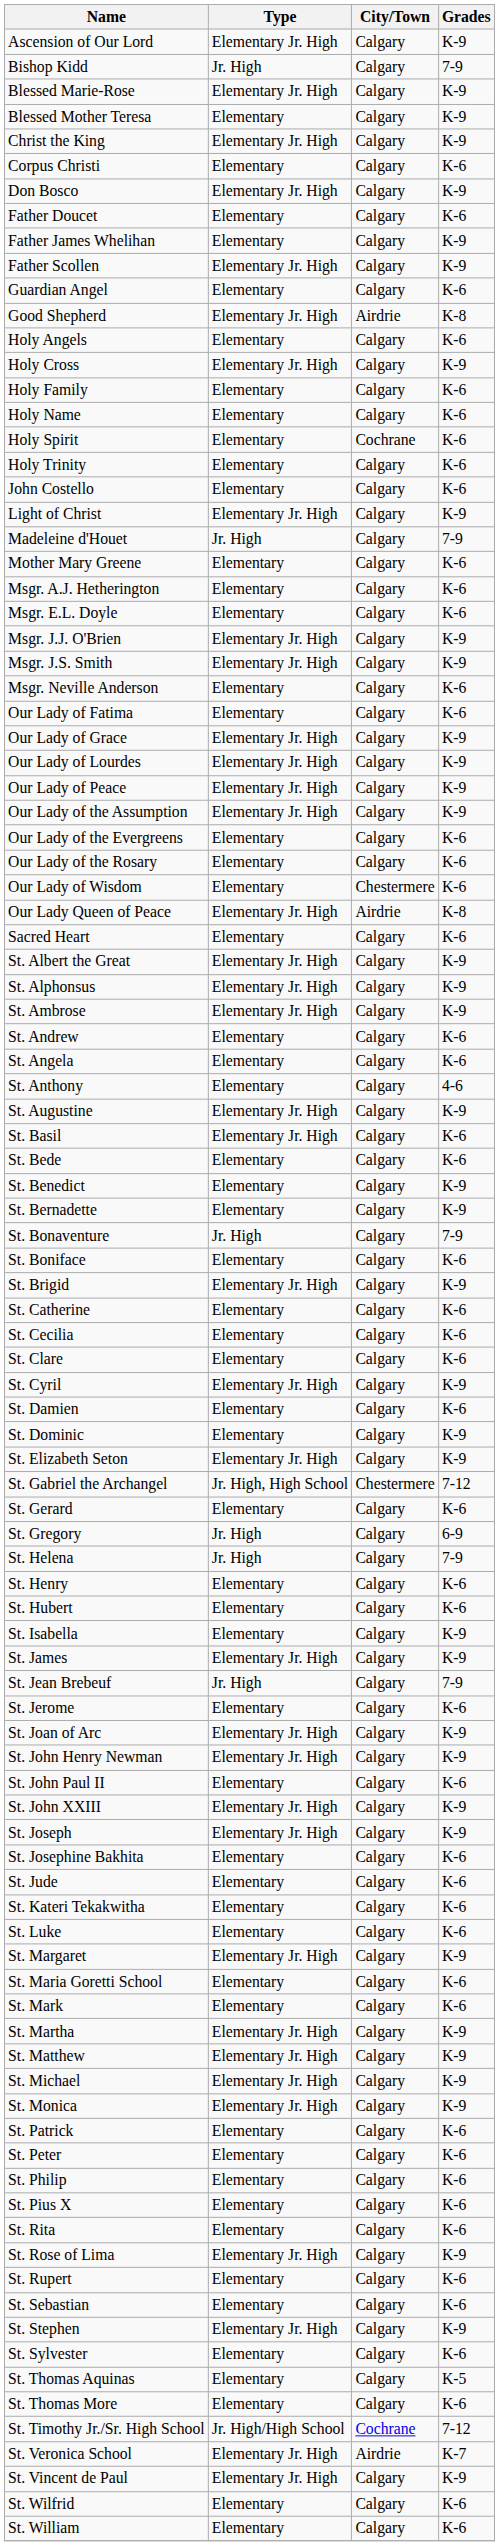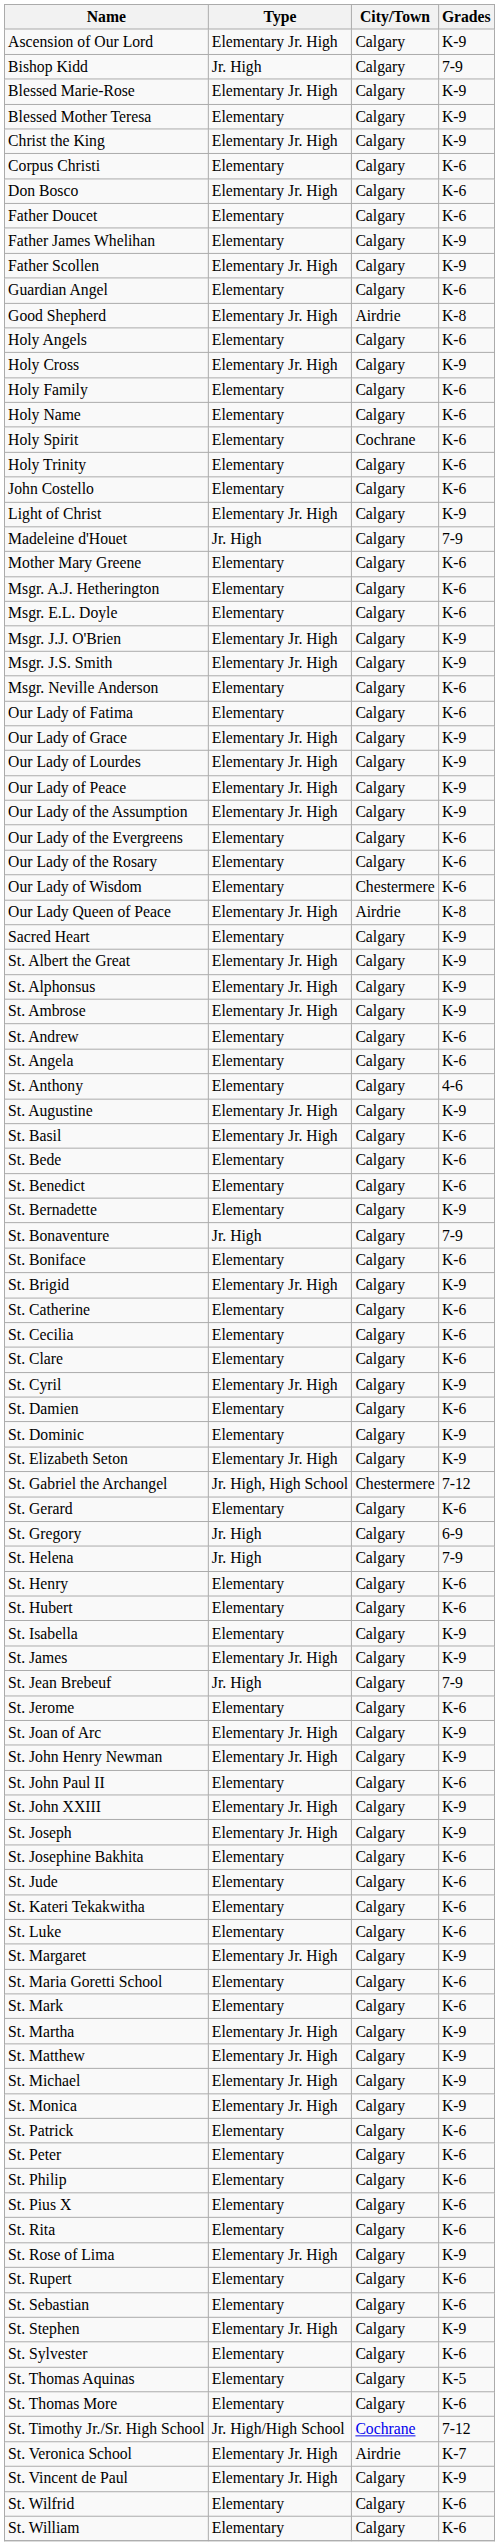Don Bosco | Grades: K-9 -> K-6
Sacred Heart | Grades: K-6 -> K-9
St. Benedict | Grades: K-9 -> K-6
